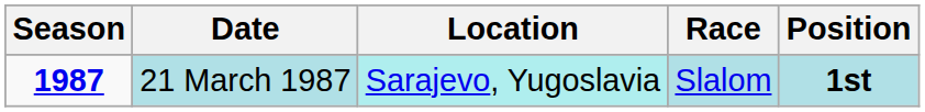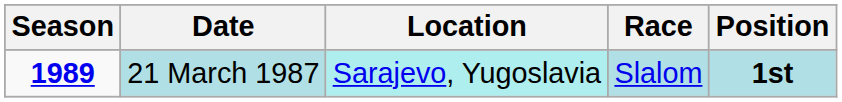21 March 1987 | Season: 1987 -> 1989
